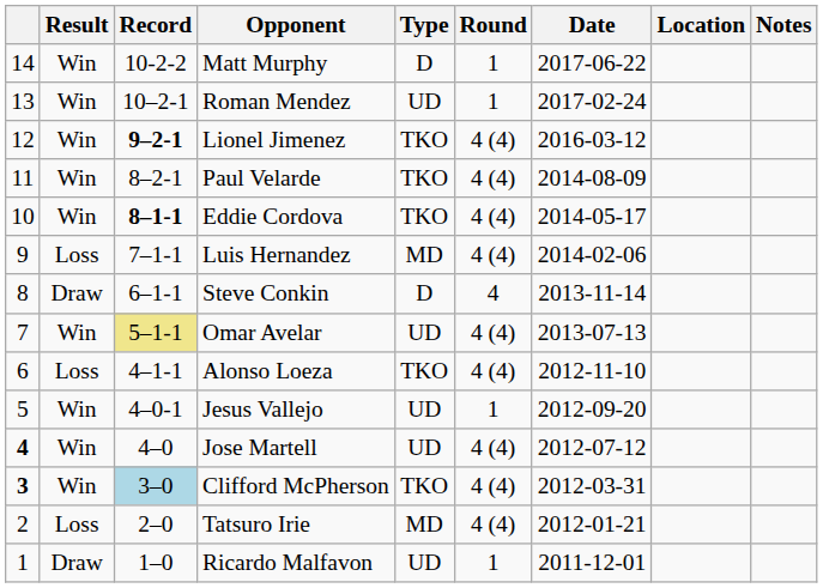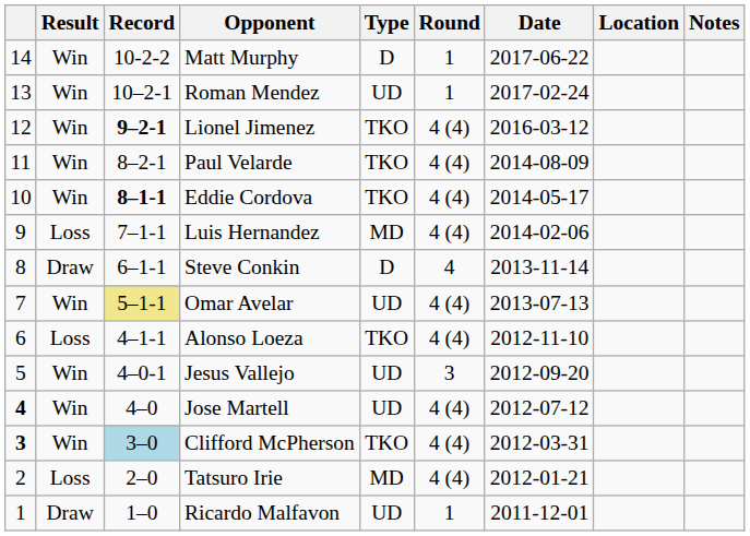Jesus Vallejo | Round: 1 -> 3
